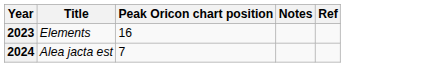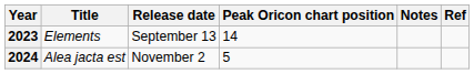+ column: Release date | September 13 | November 2
2023 | Peak Oricon chart position: 16 -> 14
2024 | Peak Oricon chart position: 7 -> 5
